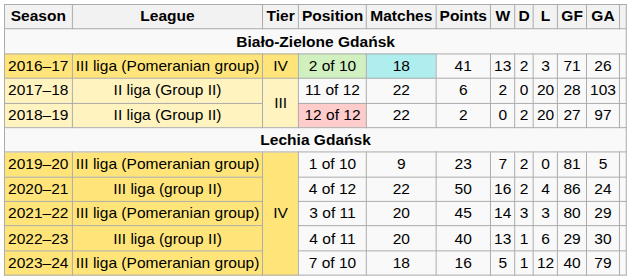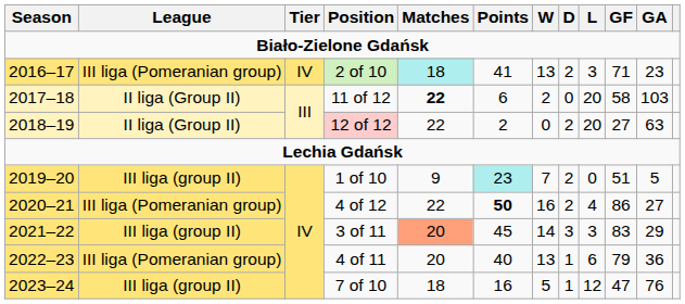2 of 10 | GA: 26 -> 23
11 of 12 | Matches: normal -> bold
11 of 12 | GF: 28 -> 58
12 of 12 | GA: 97 -> 63
1 of 10 | League: III liga (Pomeranian group) -> III liga (group II)
1 of 10 | Points: no background -> paleturquoise background
1 of 10 | GF: 81 -> 51
4 of 12 | League: III liga (group II) -> III liga (Pomeranian group)
4 of 12 | Points: normal -> bold
4 of 12 | GA: 24 -> 27
3 of 11 | League: III liga (Pomeranian group) -> III liga (group II)
3 of 11 | Matches: no background -> lightsalmon background
3 of 11 | GF: 80 -> 83
4 of 11 | League: III liga (group II) -> III liga (Pomeranian group)
4 of 11 | GF: 29 -> 79
4 of 11 | GA: 30 -> 36
7 of 10 | League: III liga (Pomeranian group) -> III liga (group II)
7 of 10 | GF: 40 -> 47
7 of 10 | GA: 79 -> 76
